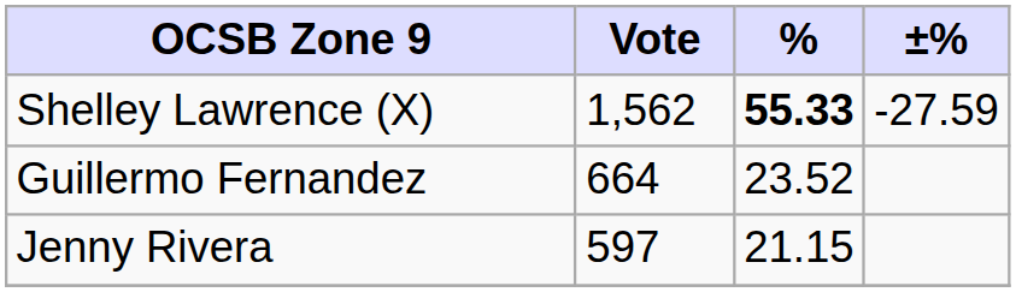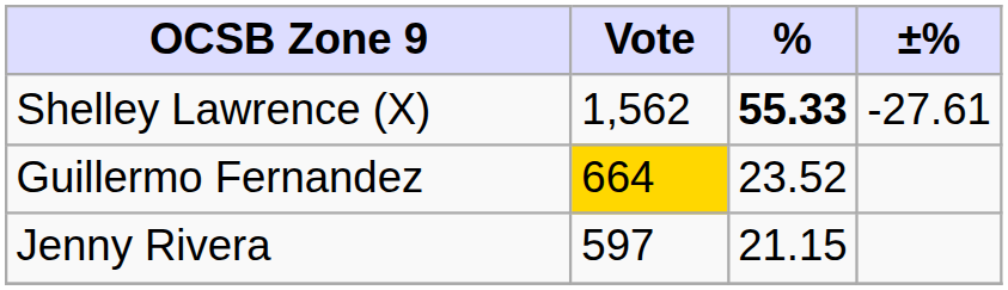Shelley Lawrence (X) | ±%: -27.59 -> -27.61
Guillermo Fernandez | Vote: no background -> gold background
